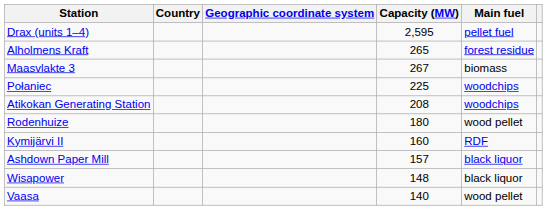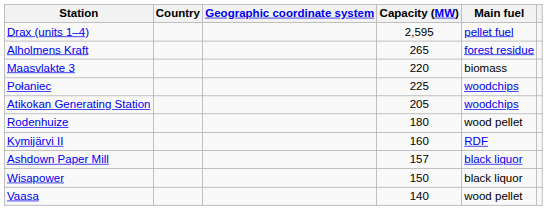Maasvlakte 3 | Capacity (MW): 267 -> 220
Atikokan Generating Station | Capacity (MW): 208 -> 205
Wisapower | Capacity (MW): 148 -> 150
